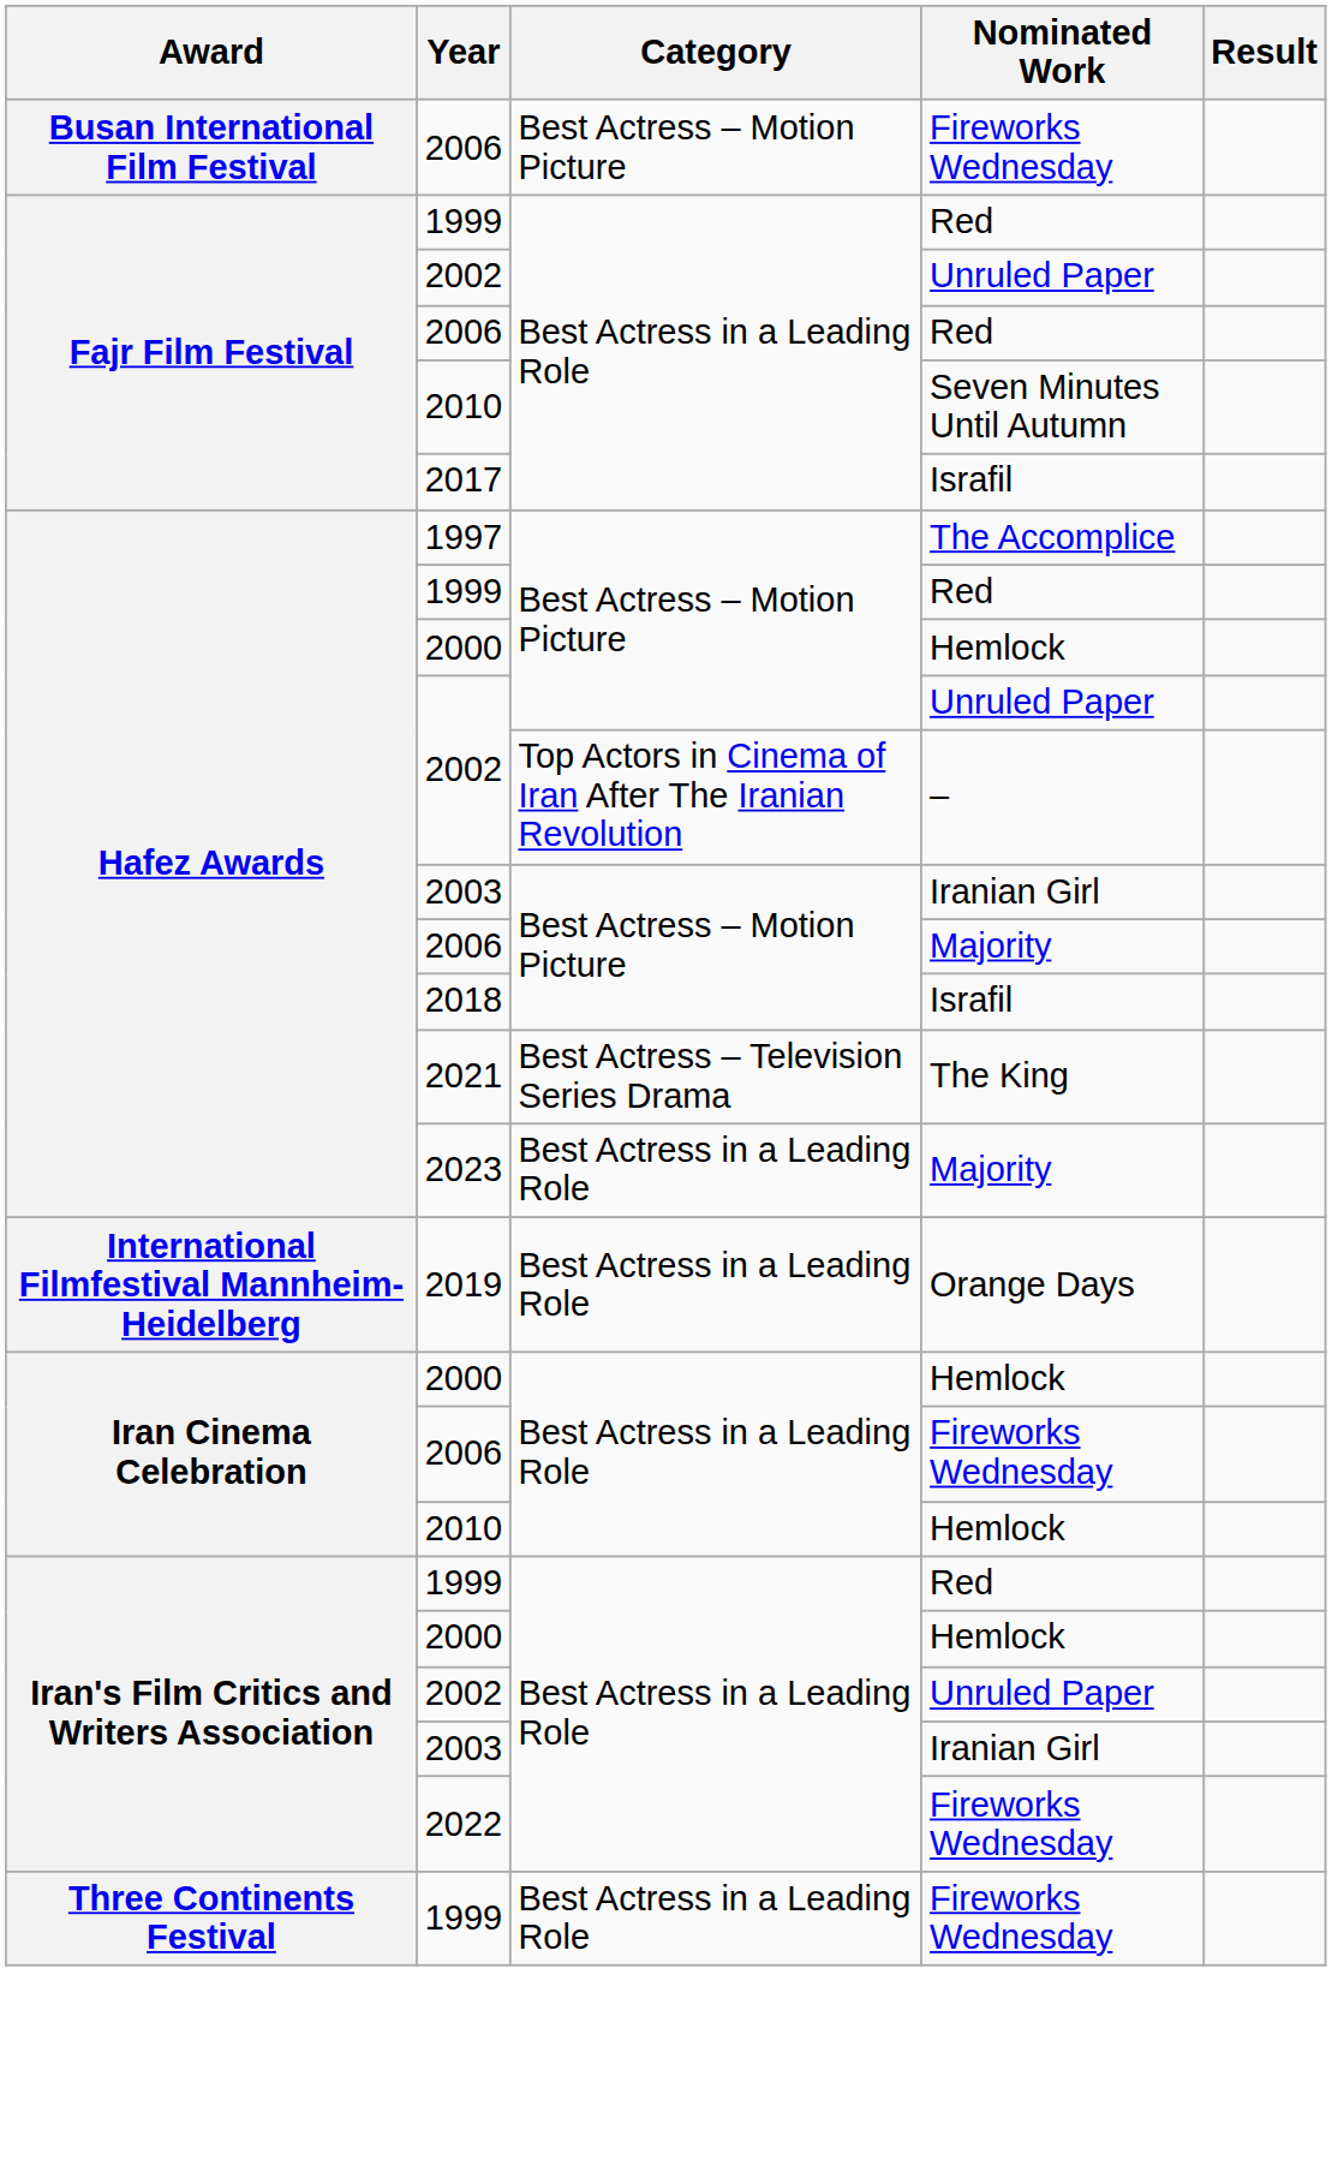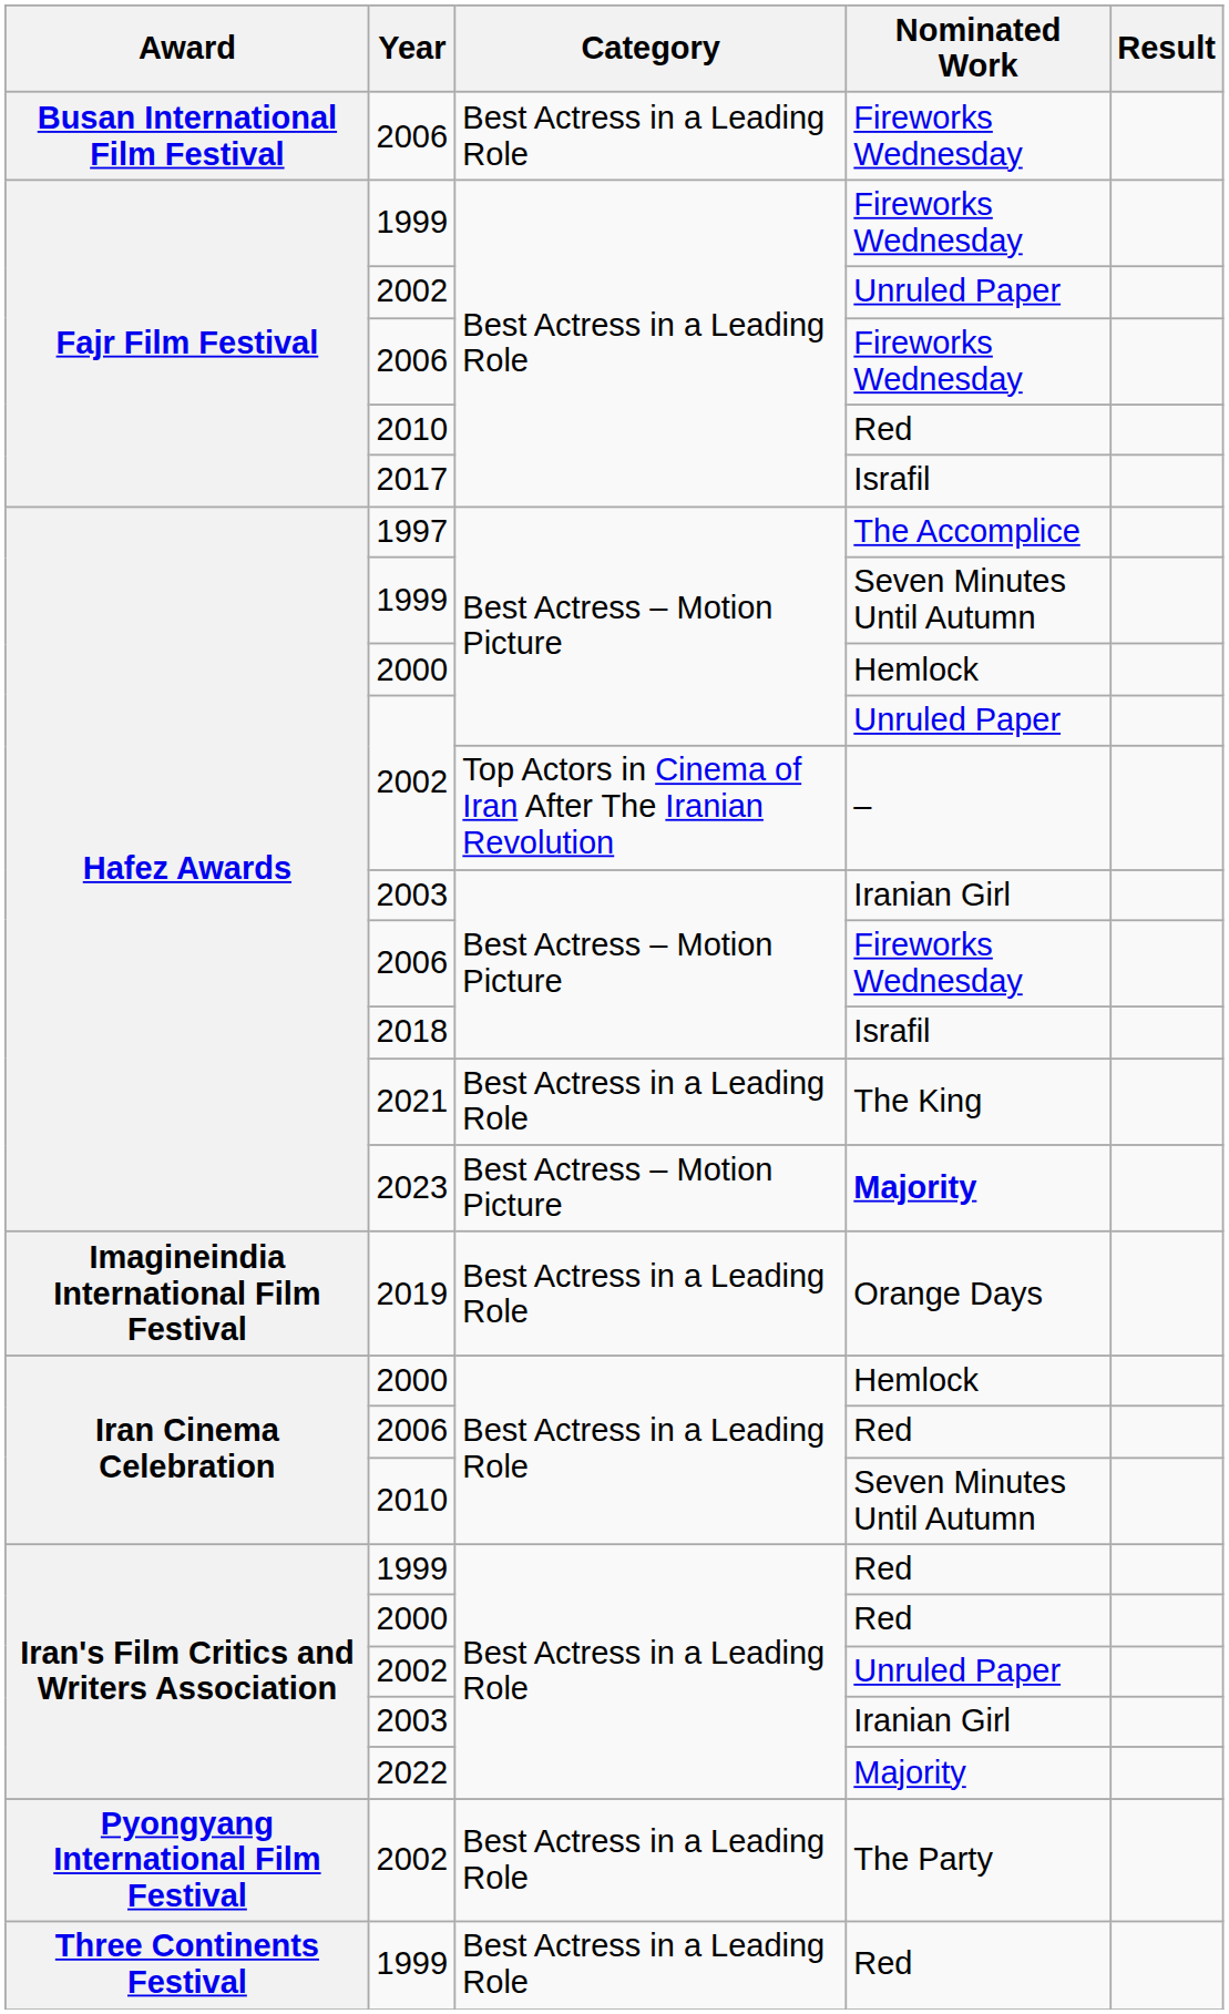Busan International Film Festival / 2006 | Category: Best Actress – Motion Picture -> Best Actress in a Leading Role
Fajr Film Festival / 1999 | Nominated Work: Red -> Fireworks Wednesday
Fajr Film Festival / 2006 | Nominated Work: Red -> Fireworks Wednesday
Fajr Film Festival / 2010 | Nominated Work: Seven Minutes Until Autumn -> Red
Hafez Awards / 1999 | Nominated Work: Red -> Seven Minutes Until Autumn
Hafez Awards / 2006 | Nominated Work: Majority -> Fireworks Wednesday
2021 | Category: Best Actress – Television Series Drama -> Best Actress in a Leading Role
2023 | Category: Best Actress in a Leading Role -> Best Actress – Motion Picture
2023 | Nominated Work: normal -> bold
+ row: Imagineindia International Film Festival | 2019 | Best Actress in a Leading Role | Orange Days
- row: International Filmfestival Mannheim-Heidelberg | 2019 | Best Actress in a Leading Role | Orange Days
Iran Cinema Celebration / 2006 | Nominated Work: Fireworks Wednesday -> Red
Iran Cinema Celebration / 2010 | Nominated Work: Hemlock -> Seven Minutes Until Autumn
Iran's Film Critics and Writers Association / 2000 | Nominated Work: Hemlock -> Red
2022 | Nominated Work: Fireworks Wednesday -> Majority
+ row: Pyongyang International Film Festival | 2002 | Best Actress in a Leading Role | The Party
Three Continents Festival / 1999 | Nominated Work: Fireworks Wednesday -> Red
